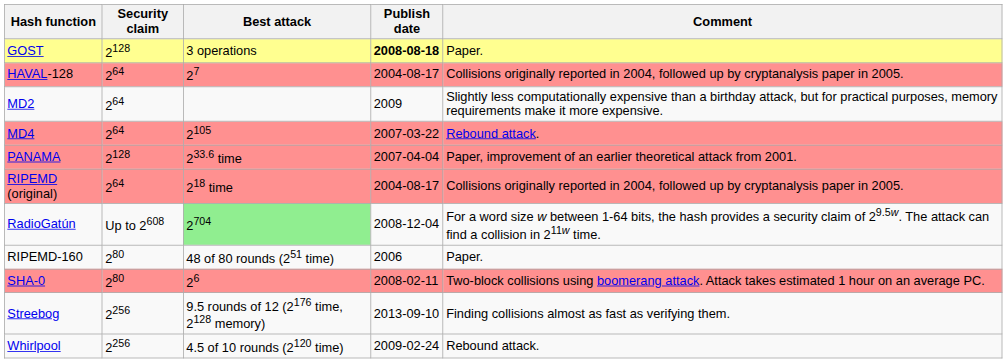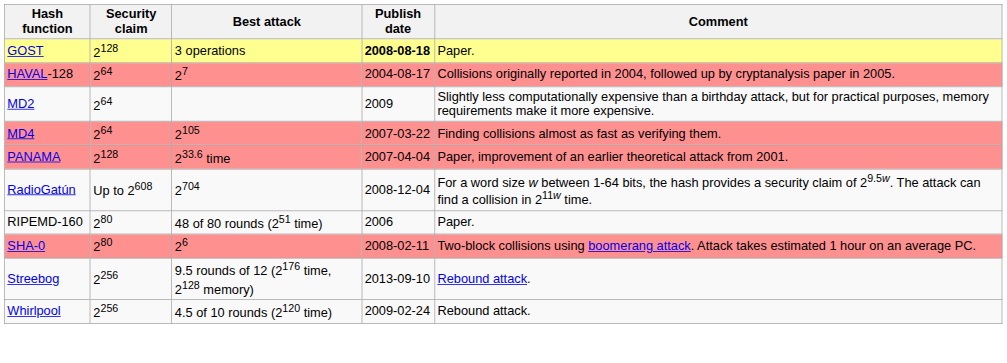MD4 | Comment: Rebound attack. -> Finding collisions almost as fast as verifying them.
- row: RIPEMD (original) | 264 | 218 time | 2004-08-17 | Collisions originally reported in 2004, followed up by cryptanalysis paper in 2005.
RadioGatún | Best attack: lightgreen background -> no background
Streebog | Comment: Finding collisions almost as fast as verifying them. -> Rebound attack.
